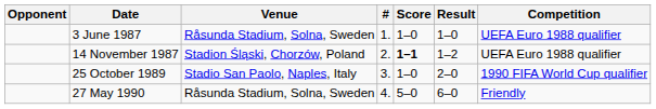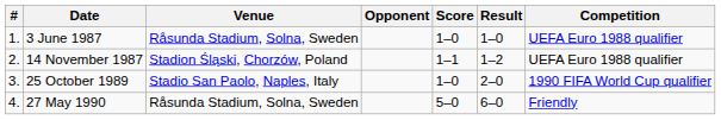columns swapped: # <-> Opponent
14 November 1987 | Score: bold -> normal
